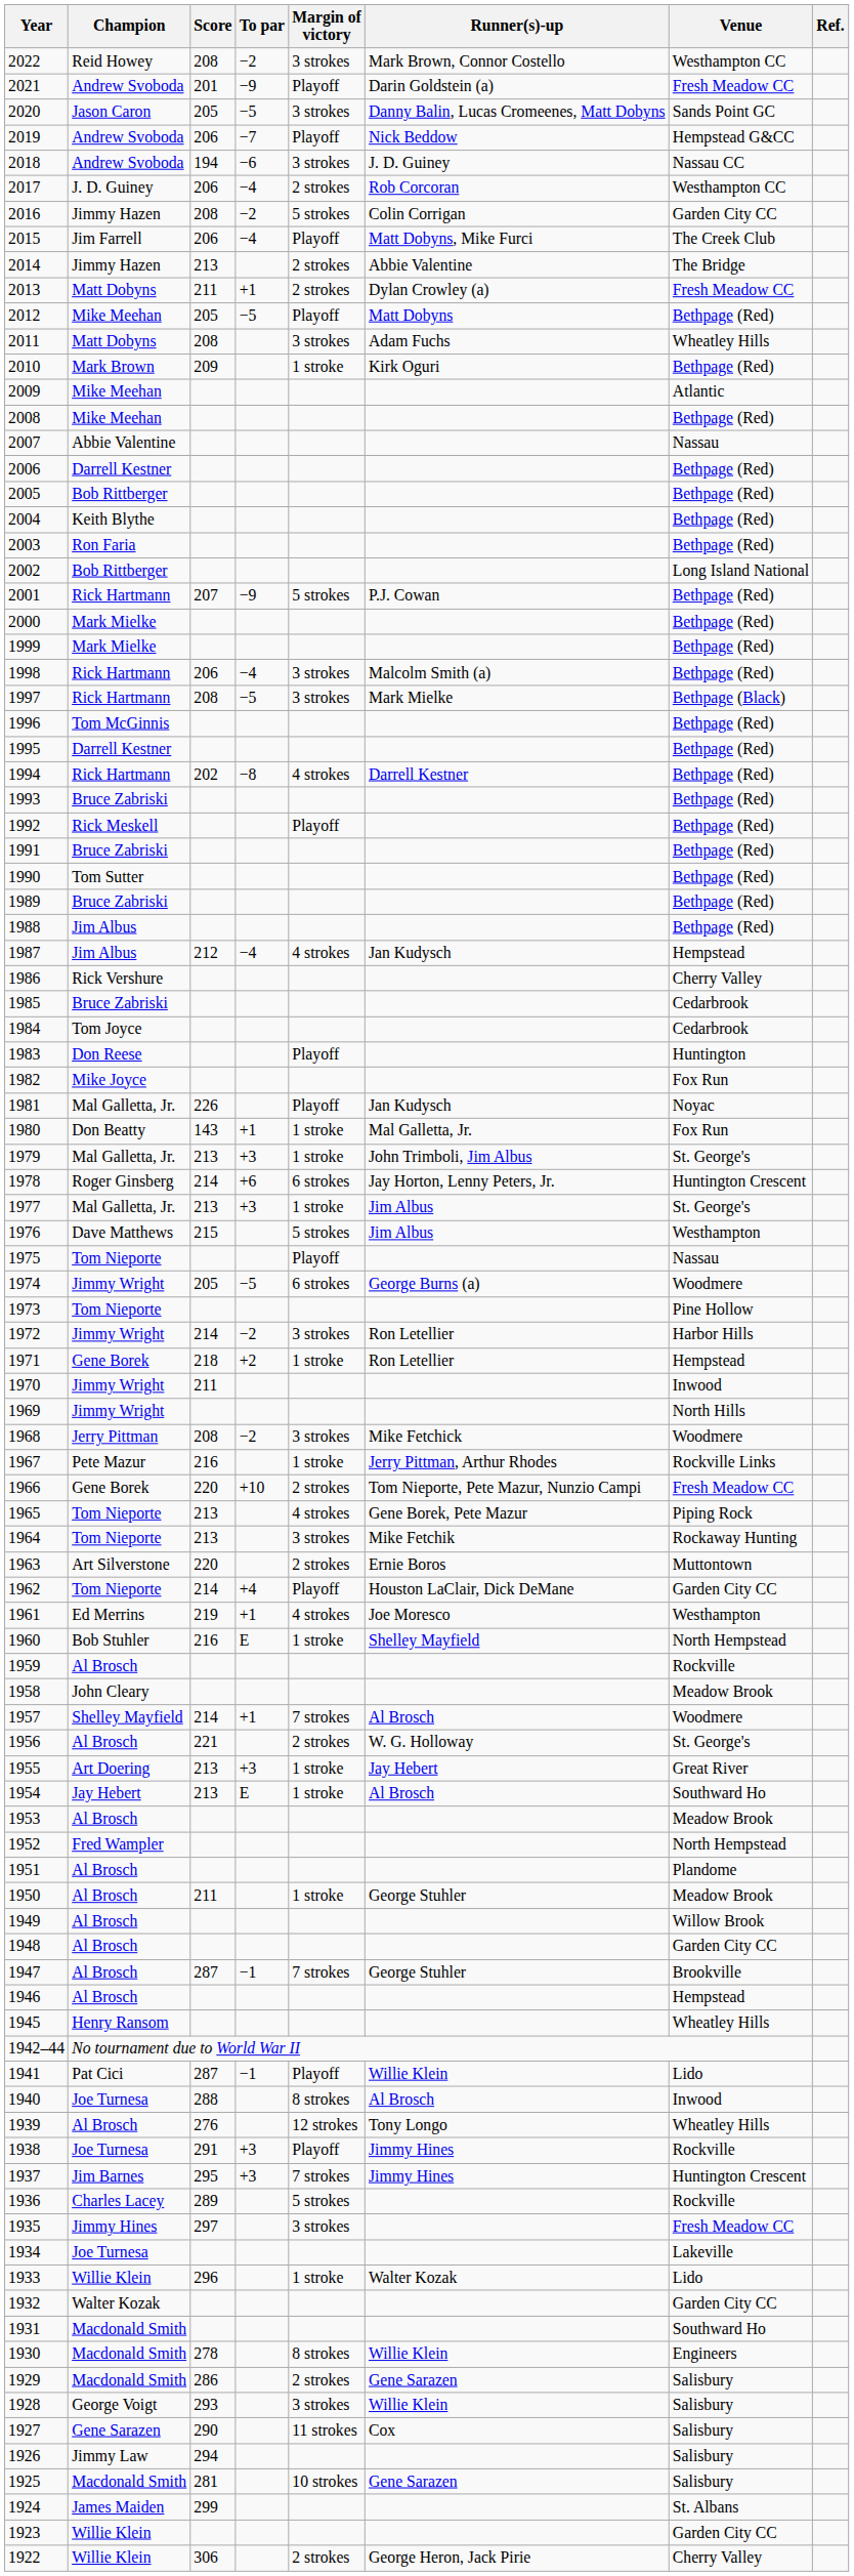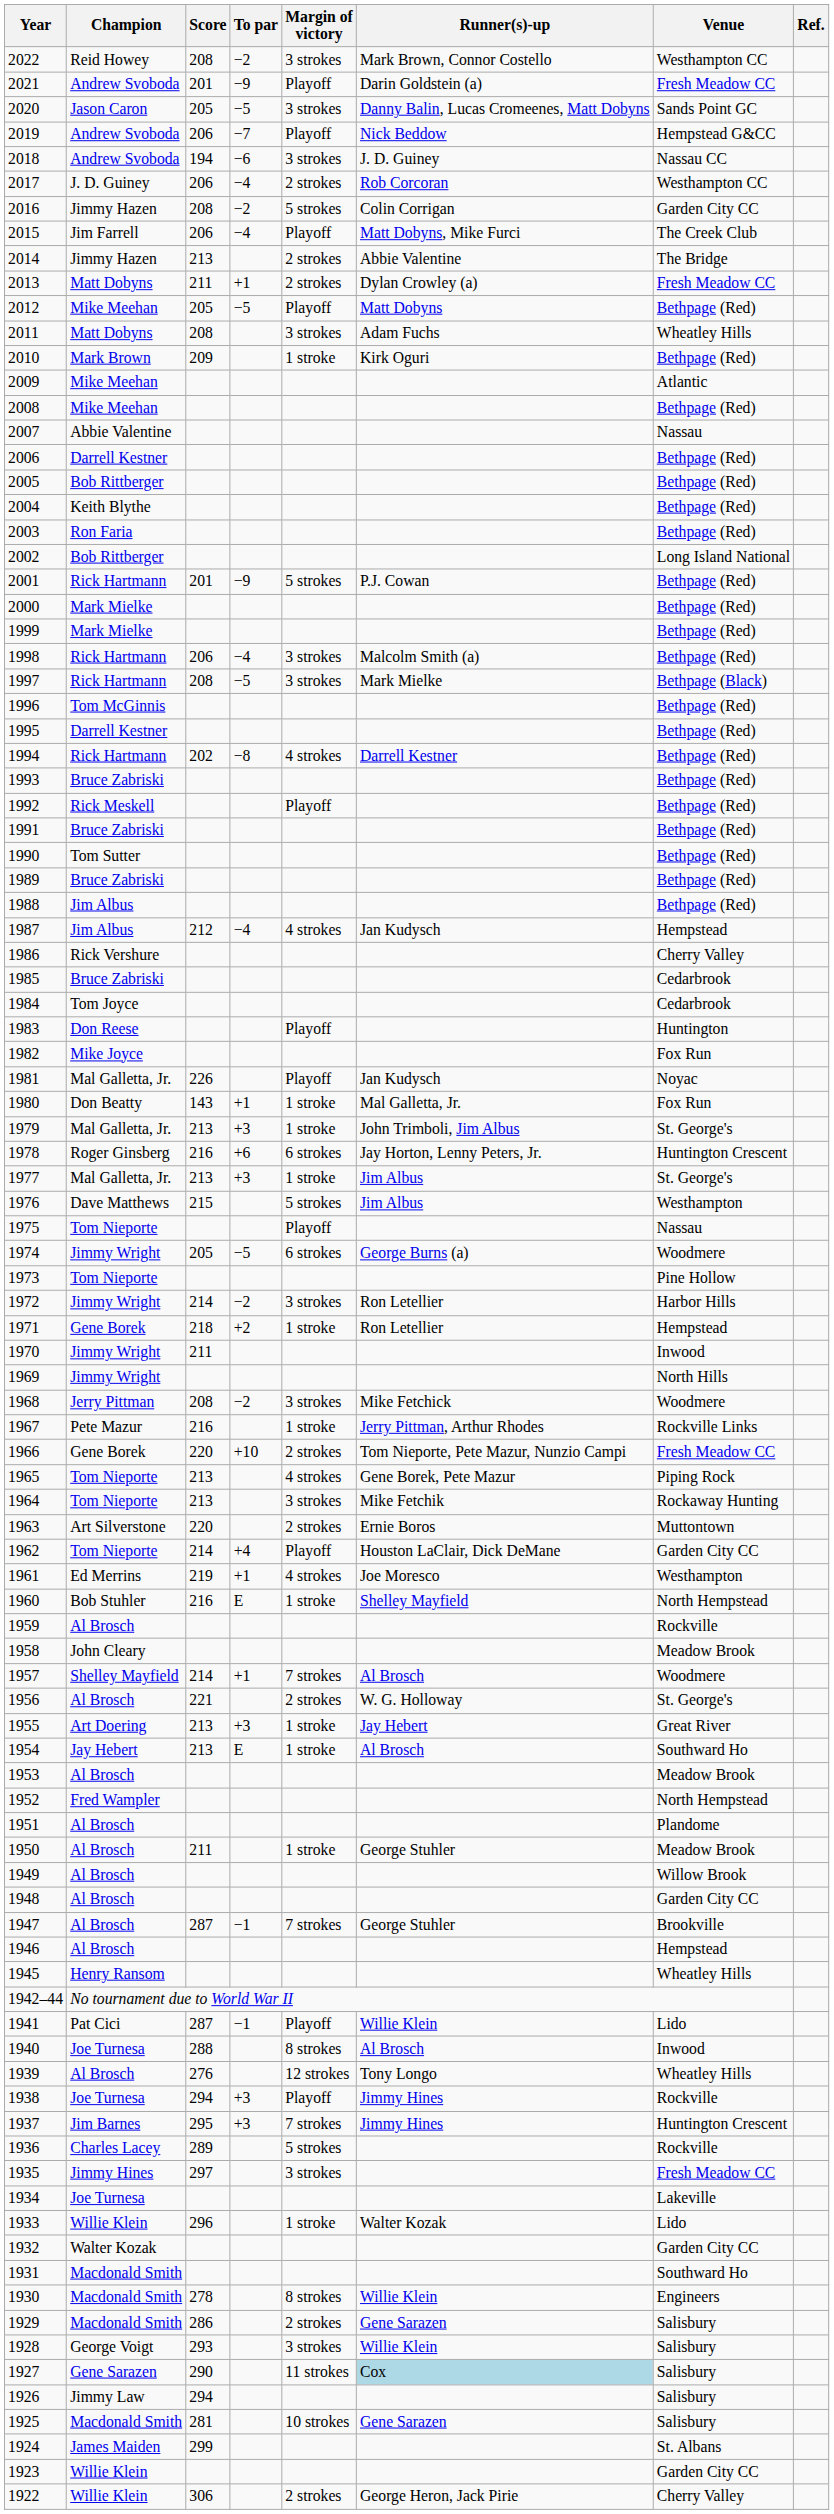2001 | Score: 207 -> 201
1978 | Score: 214 -> 216
1938 | Score: 291 -> 294
1927 | Runner(s)-up: no background -> lightblue background
